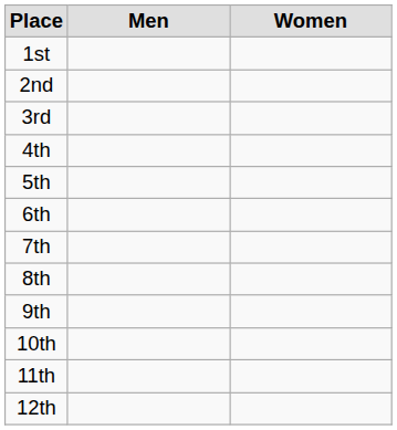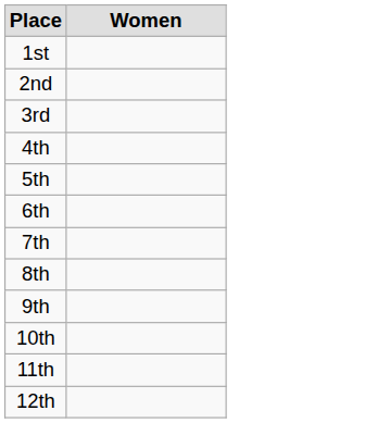- column: Men
